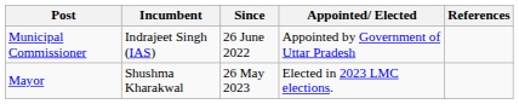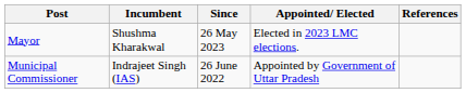rows swapped: Mayor <-> Municipal Commissioner
